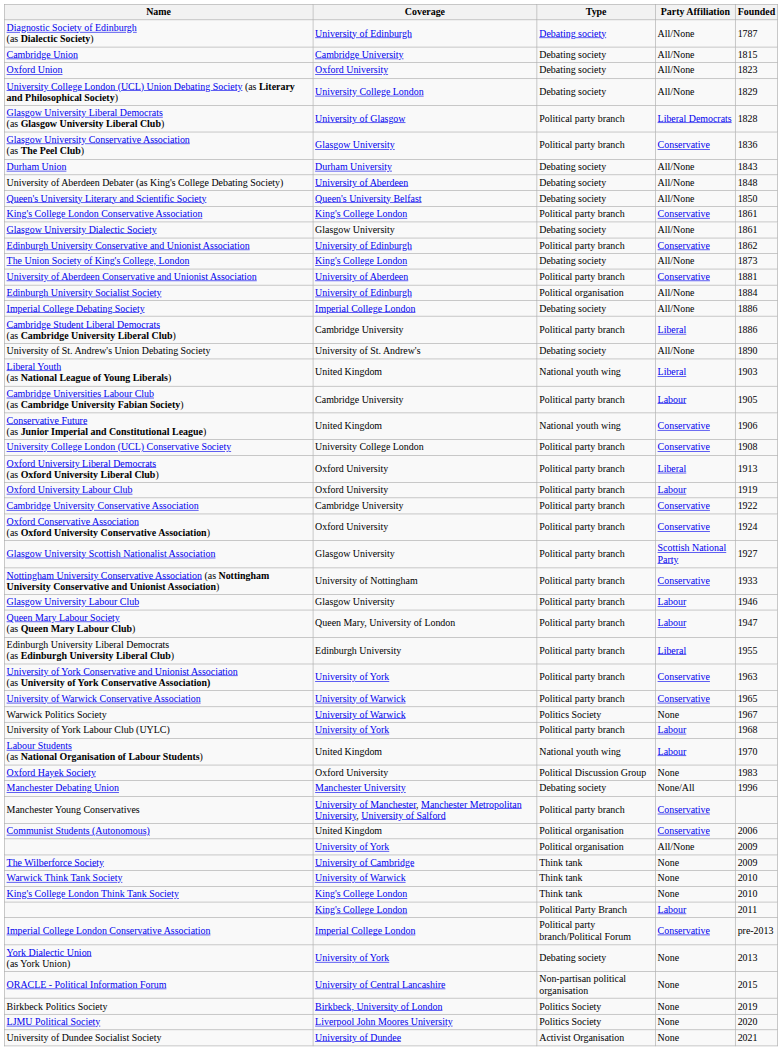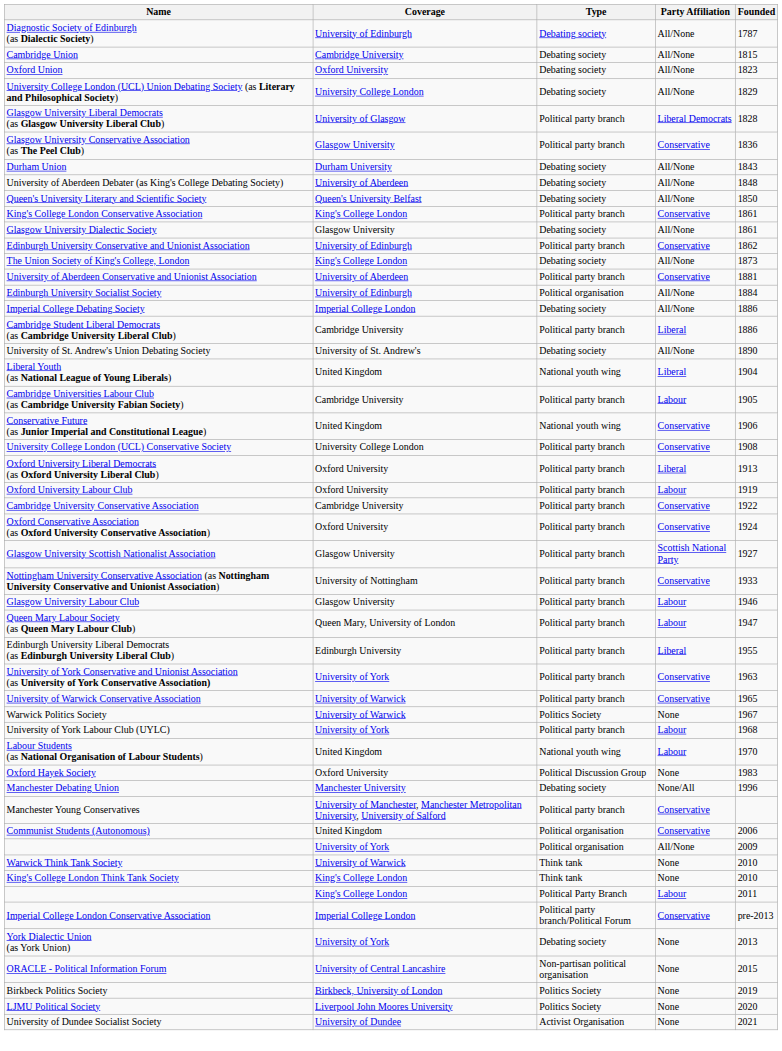Liberal Youth (as National League of Young Liberals) | Founded: 1903 -> 1904
- row: The Wilberforce Society | University of Cambridge | Think tank | None | 2009
